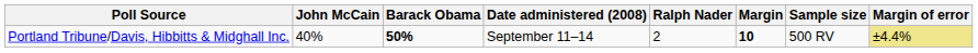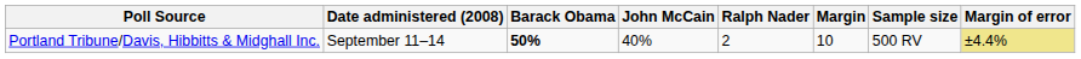columns swapped: Date administered (2008) <-> John McCain
Portland Tribune/Davis, Hibbitts & Midghall Inc. | Margin: bold -> normal
